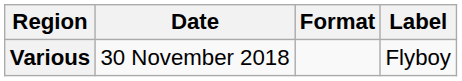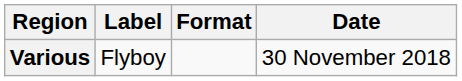columns swapped: Date <-> Label
